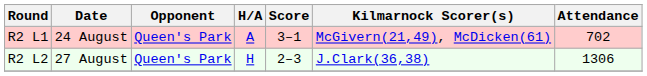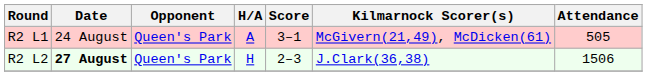R2 L1 | Attendance: 702 -> 505
R2 L2 | Date: normal -> bold
R2 L2 | Attendance: 1306 -> 1506
